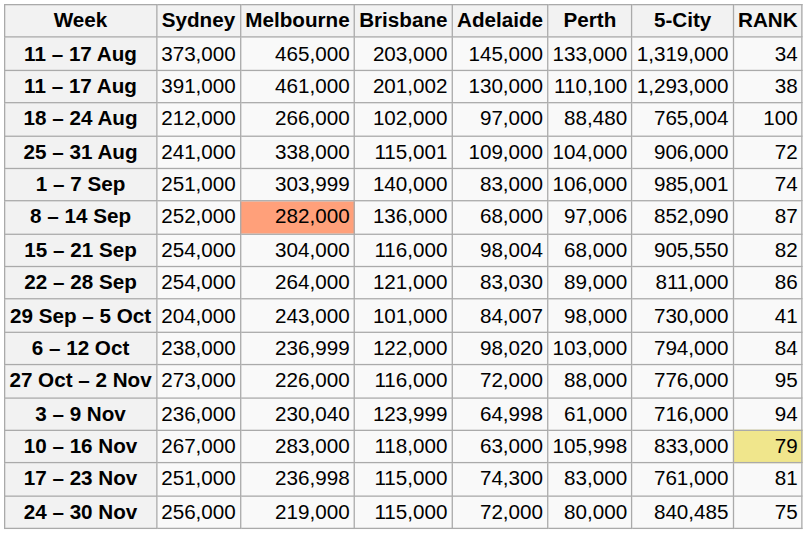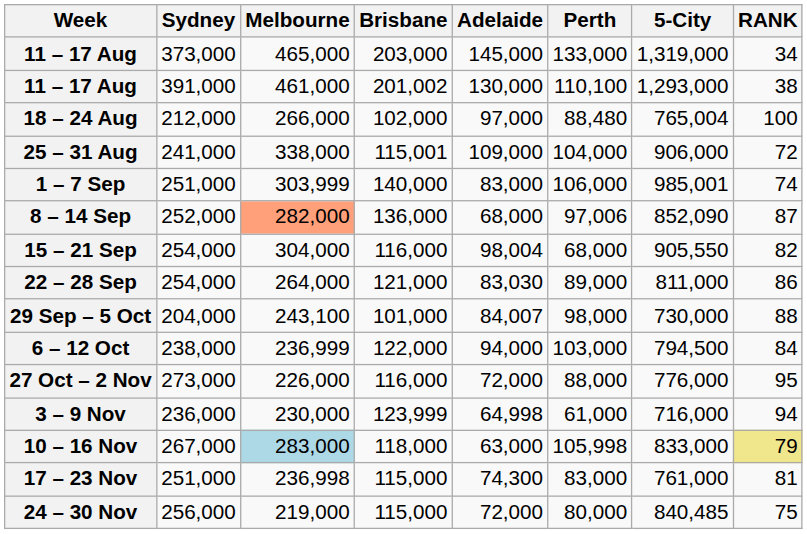29 Sep – 5 Oct | Melbourne: 243,000 -> 243,100
29 Sep – 5 Oct | RANK: 41 -> 88
6 – 12 Oct | Adelaide: 98,020 -> 94,000
6 – 12 Oct | 5-City: 794,000 -> 794,500
3 – 9 Nov | Melbourne: 230,040 -> 230,000
10 – 16 Nov | Melbourne: no background -> lightblue background
